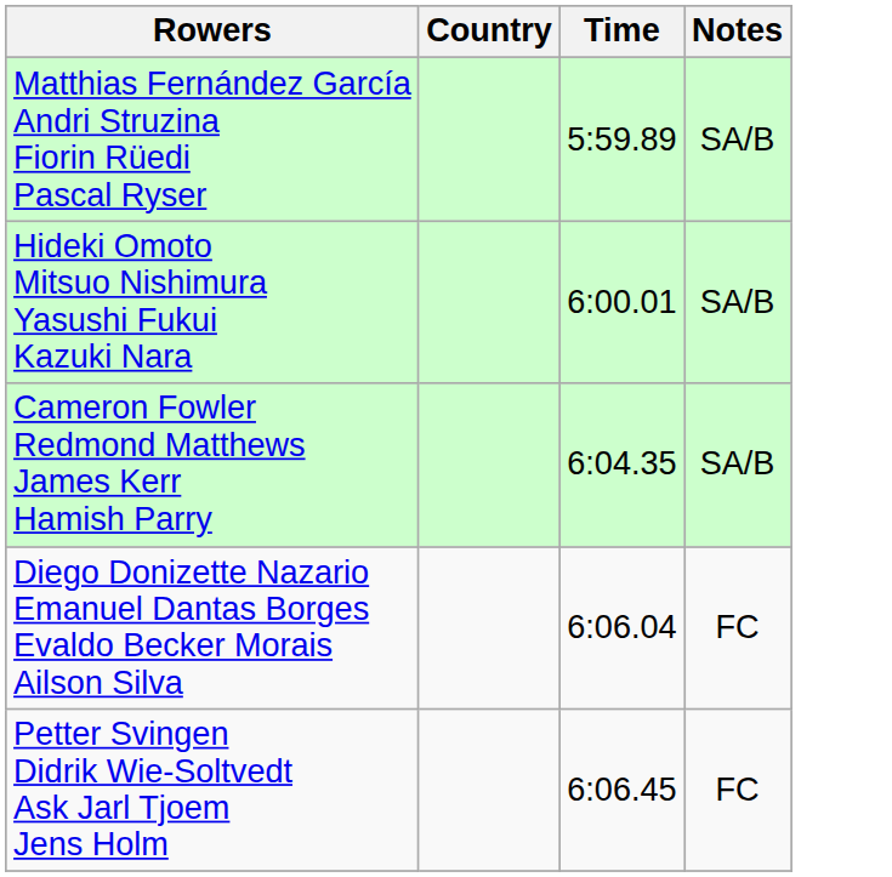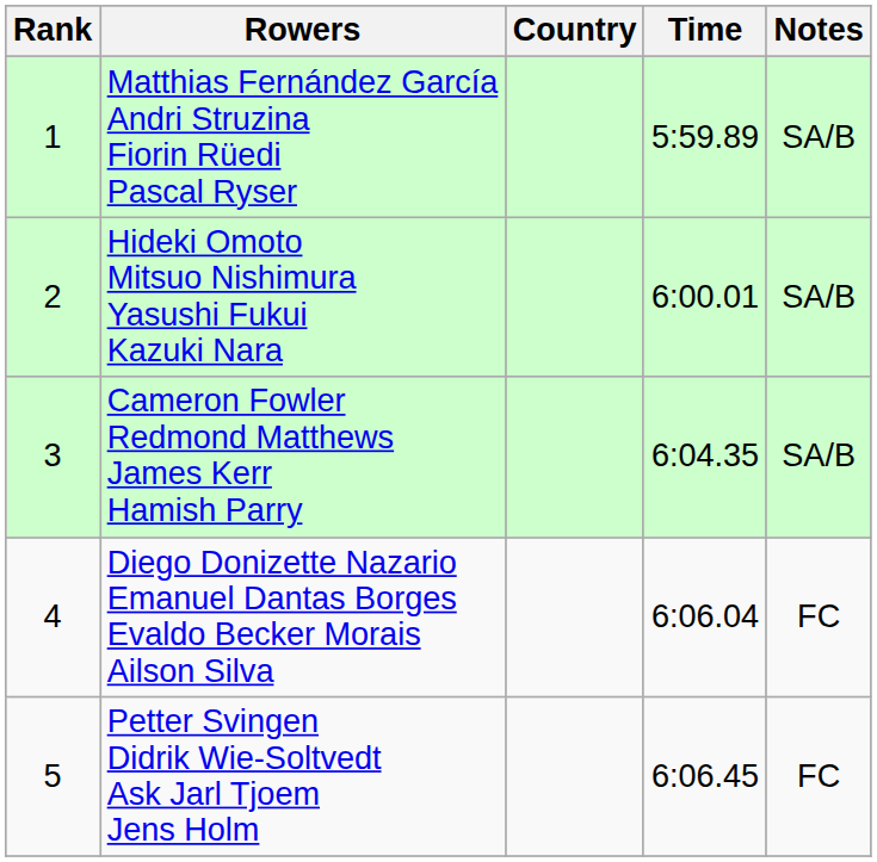+ column: Rank | 1 | 2 | 3 | 4 | 5
